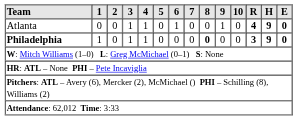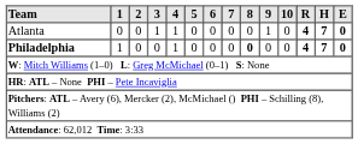Atlanta | 6: 1 -> 0
Atlanta | H: 9 -> 7
Philadelphia | 3: 1 -> 0
Philadelphia | R: 3 -> 4
Philadelphia | H: 9 -> 7
